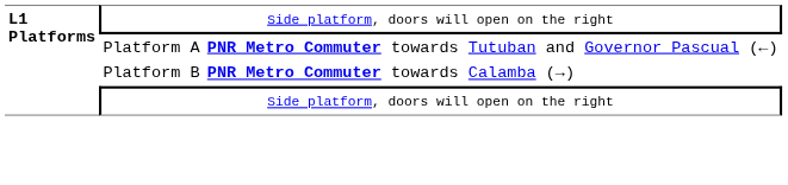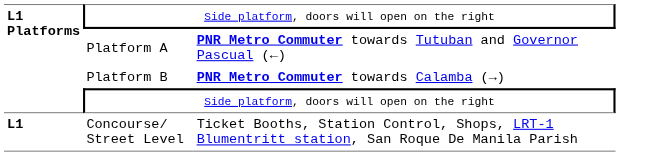+ row: L1 | Concourse/ Street Level | Ticket Booths, Station Control, Shops, LRT-1 Blumentritt station, San Roque De Manila Parish
